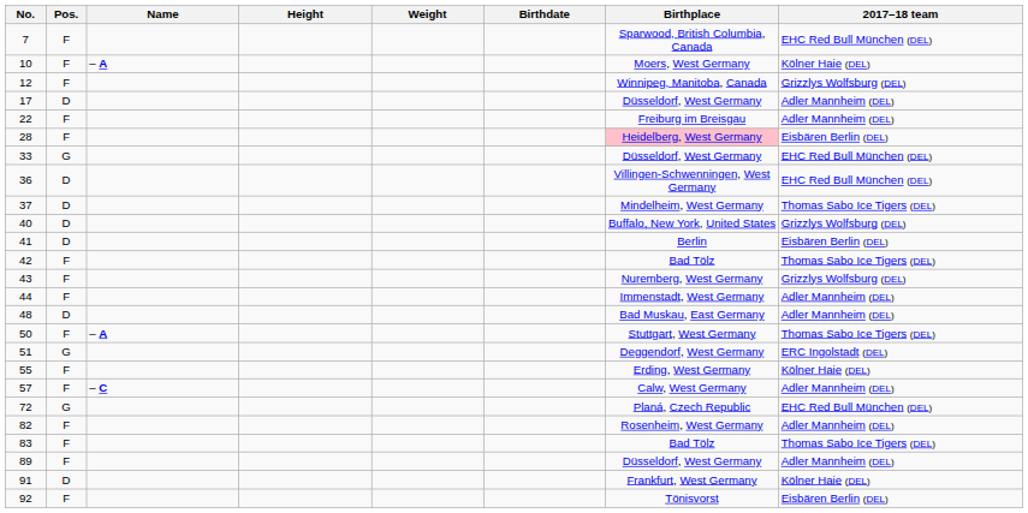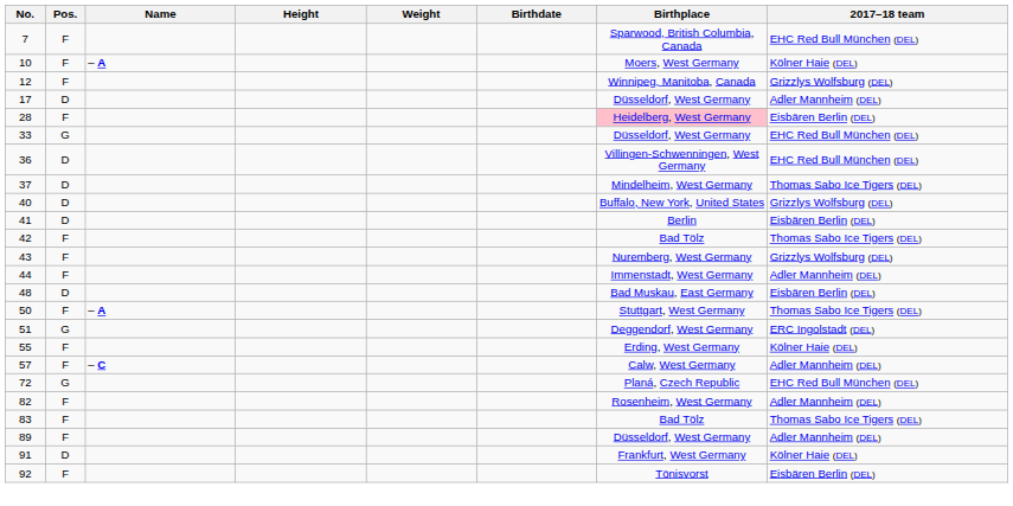- row: 22 | F | Freiburg im Breisgau | Adler Mannheim (DEL)
48 | 2017–18 team: Adler Mannheim (DEL) -> Eisbären Berlin (DEL)
